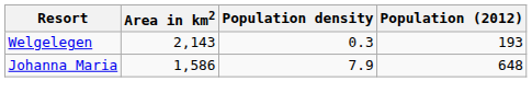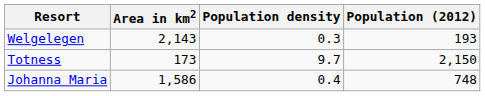+ row: Totness | 173 | 9.7 | 2,150
Johanna Maria | Population density: 7.9 -> 0.4
Johanna Maria | Population (2012): 648 -> 748
